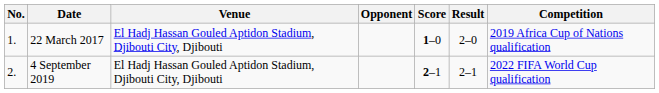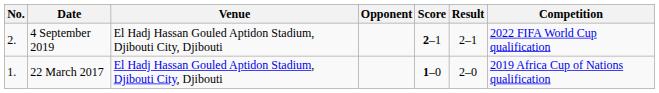rows swapped: 22 March 2017 <-> 4 September 2019
